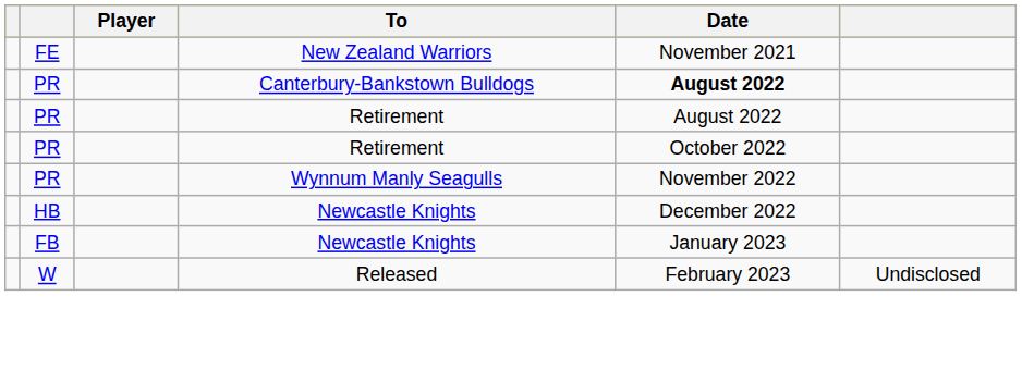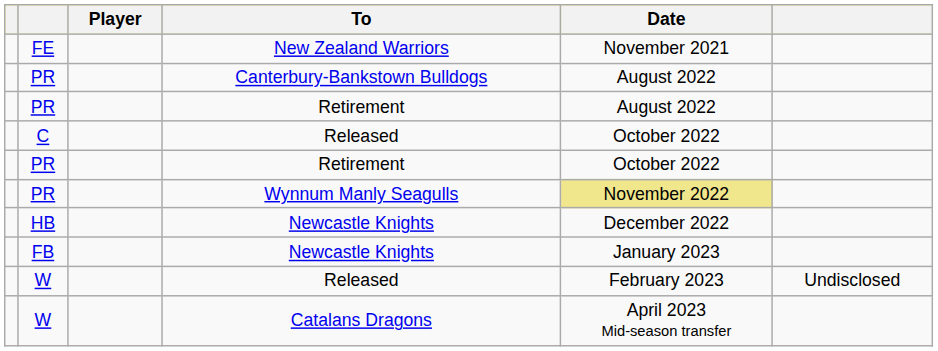Canterbury-Bankstown Bulldogs | Date: bold -> normal
+ row: C | Released | October 2022
Wynnum Manly Seagulls | Date: no background -> khaki background
+ row: W | Catalans Dragons | April 2023 Mid-season transfer
